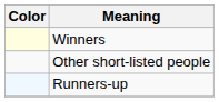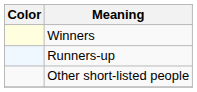rows swapped: Runners-up <-> Other short-listed people
